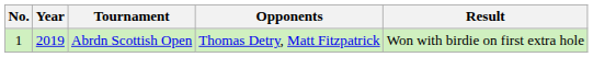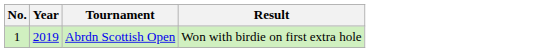- column: Opponents | Thomas Detry, Matt Fitzpatrick
